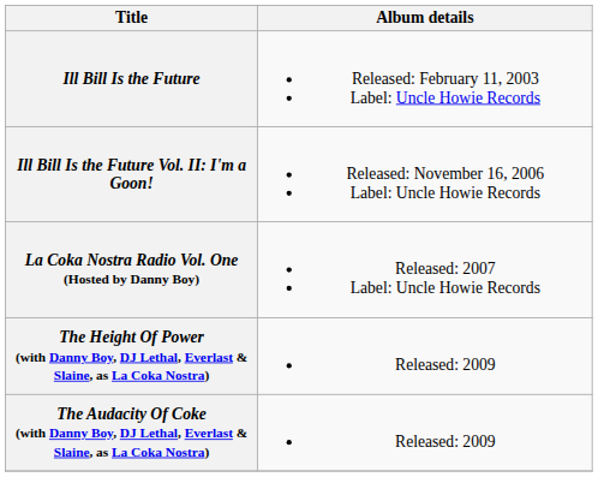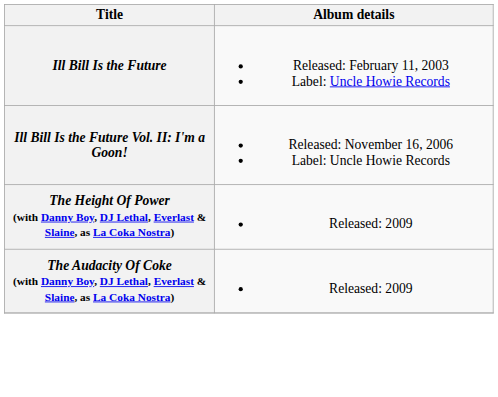- row: La Coka Nostra Radio Vol. One (Hosted by Danny Boy) | Released: 2007 Label: Uncle Howie Records
